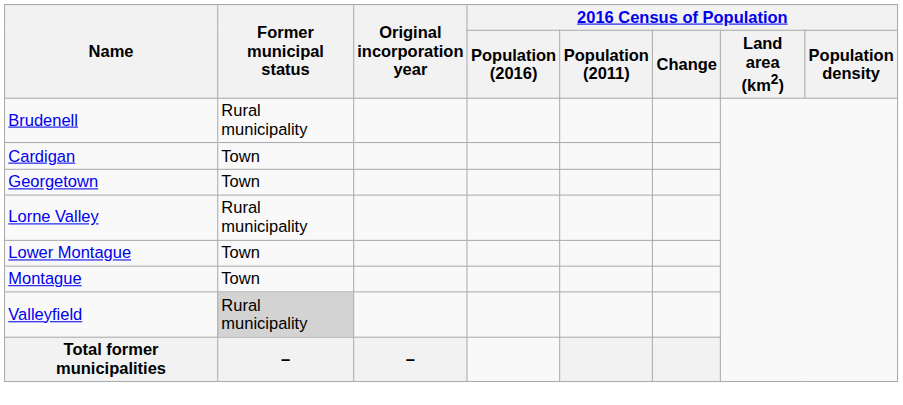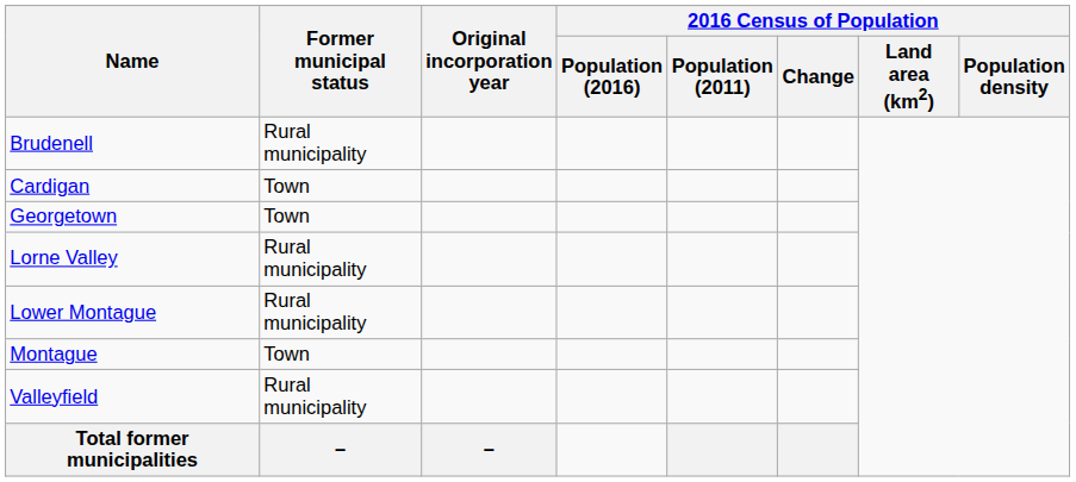Lower Montague | Former municipal status: Town -> Rural municipality
Valleyfield | Former municipal status: lightgrey background -> no background
